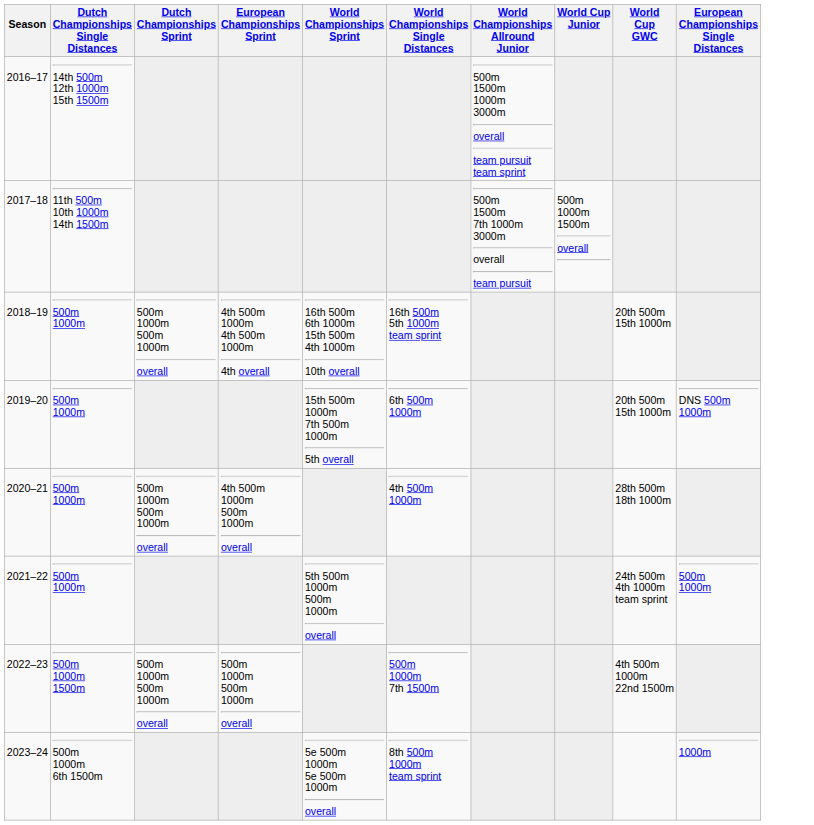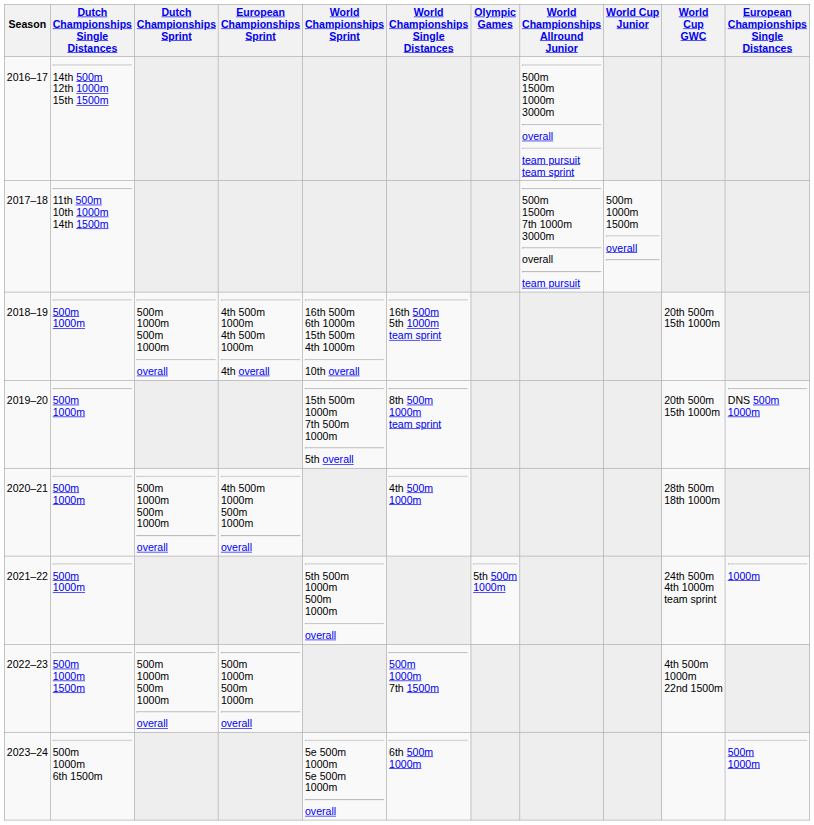+ column: Olympic Games | 5th 500m 1000m
2019–20 | World Championships Single Distances: 6th 500m 1000m -> 8th 500m 1000m team sprint
2021–22 | European Championships Single Distances: 500m 1000m -> 1000m
2023–24 | World Championships Single Distances: 8th 500m 1000m team sprint -> 6th 500m 1000m
2023–24 | European Championships Single Distances: 1000m -> 500m 1000m
